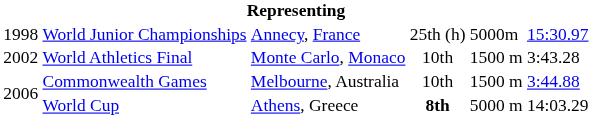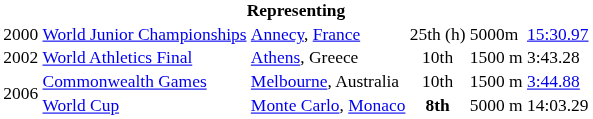World Junior Championships | column 1: 1998 -> 2000
World Athletics Final | column 3: Monte Carlo, Monaco -> Athens, Greece
World Cup | column 3: Athens, Greece -> Monte Carlo, Monaco
